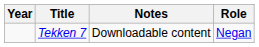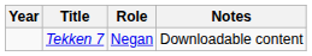columns swapped: Role <-> Notes
